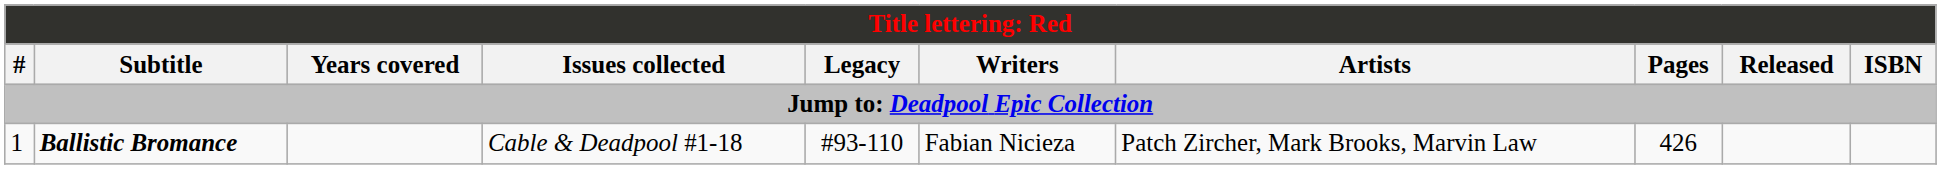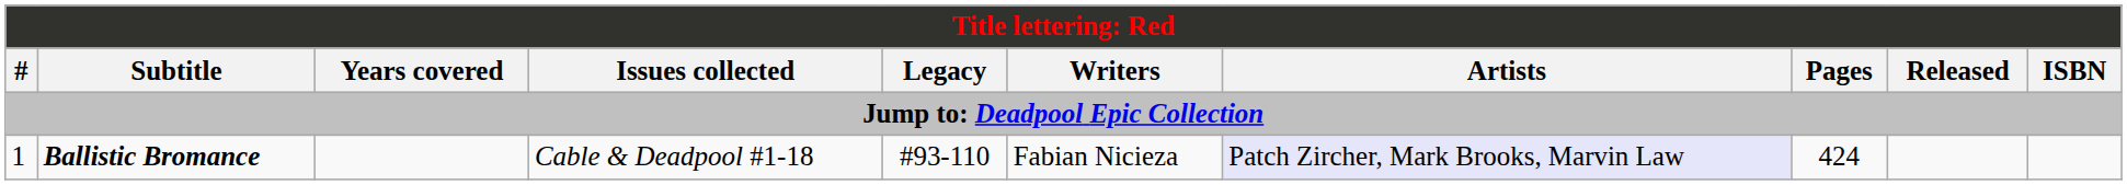Ballistic Bromance | Artists: no background -> lavender background
Ballistic Bromance | Pages: 426 -> 424
